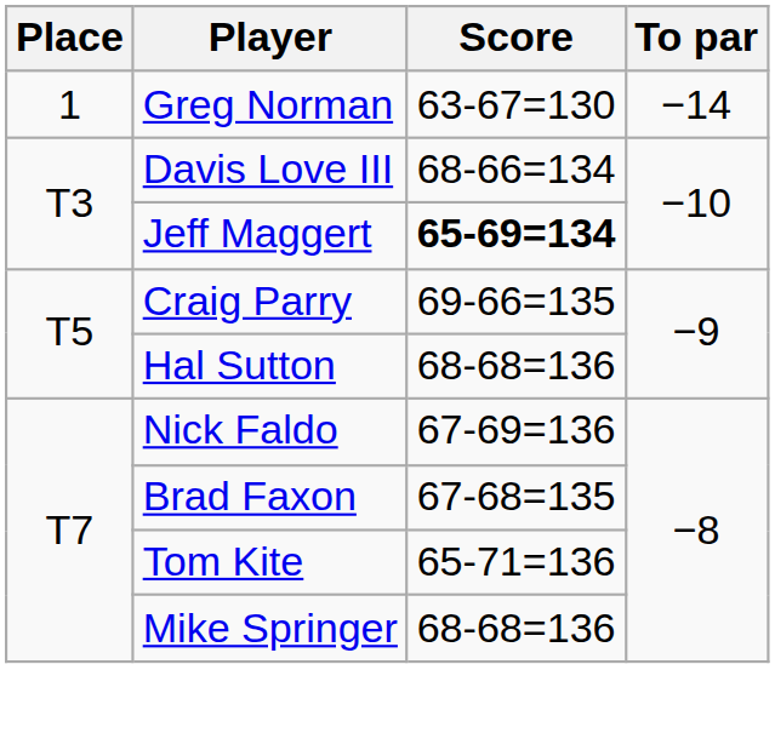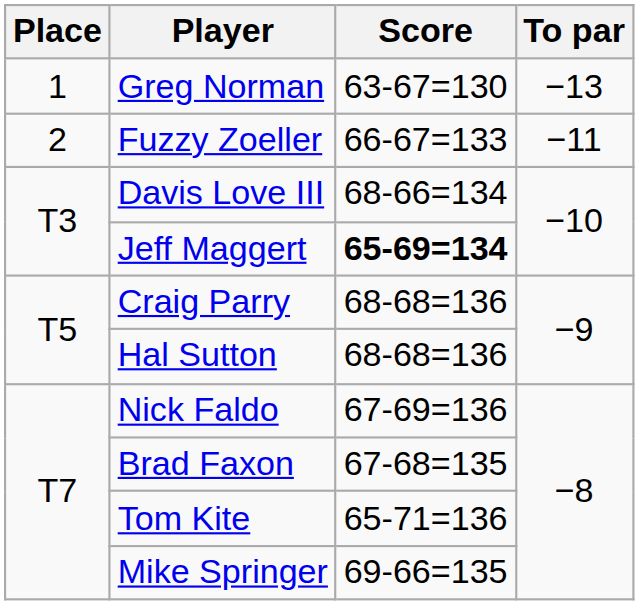Greg Norman | To par: −14 -> −13
+ row: 2 | Fuzzy Zoeller | 66-67=133 | −11
Craig Parry | Score: 69-66=135 -> 68-68=136
Mike Springer | Score: 68-68=136 -> 69-66=135
